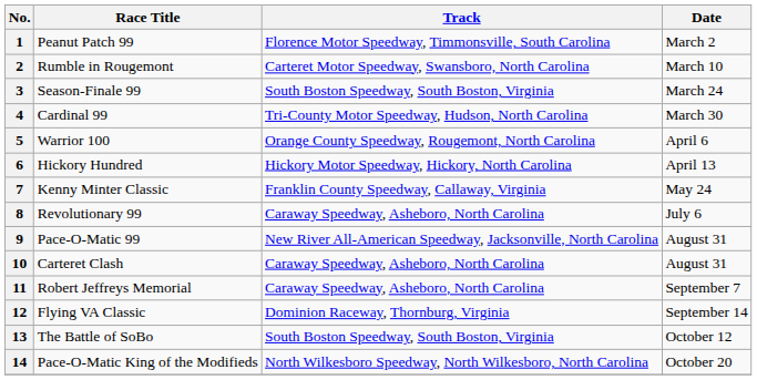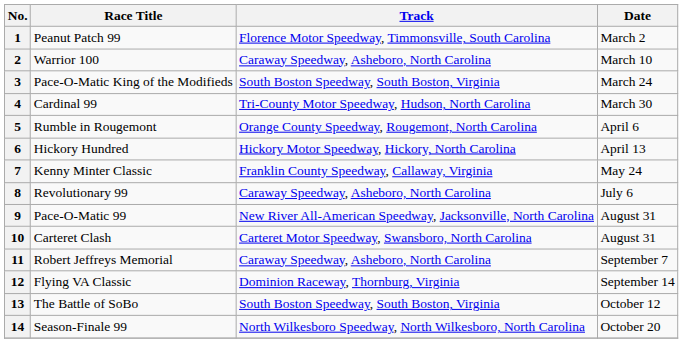2 | Race Title: Rumble in Rougemont -> Warrior 100
2 | Track: Carteret Motor Speedway, Swansboro, North Carolina -> Caraway Speedway, Asheboro, North Carolina
3 | Race Title: Season-Finale 99 -> Pace-O-Matic King of the Modifieds
5 | Race Title: Warrior 100 -> Rumble in Rougemont
10 | Track: Caraway Speedway, Asheboro, North Carolina -> Carteret Motor Speedway, Swansboro, North Carolina
14 | Race Title: Pace-O-Matic King of the Modifieds -> Season-Finale 99
